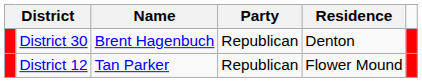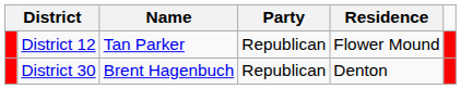rows swapped: District 12 <-> District 30
